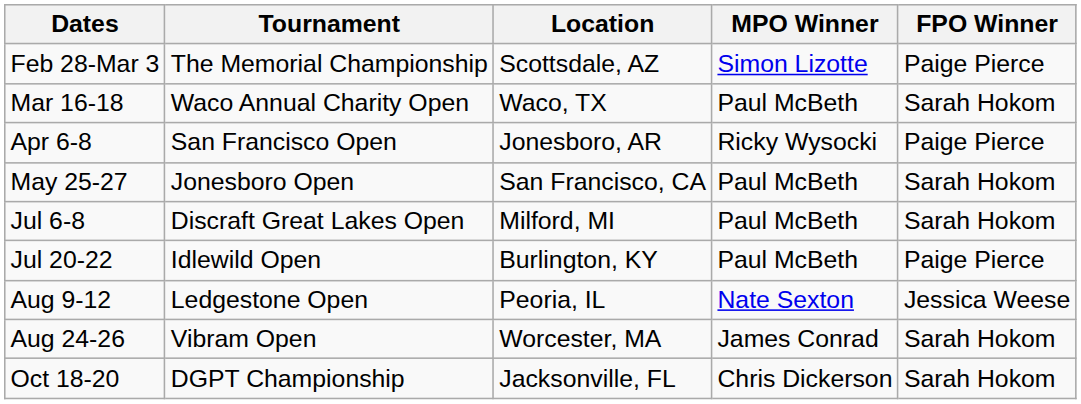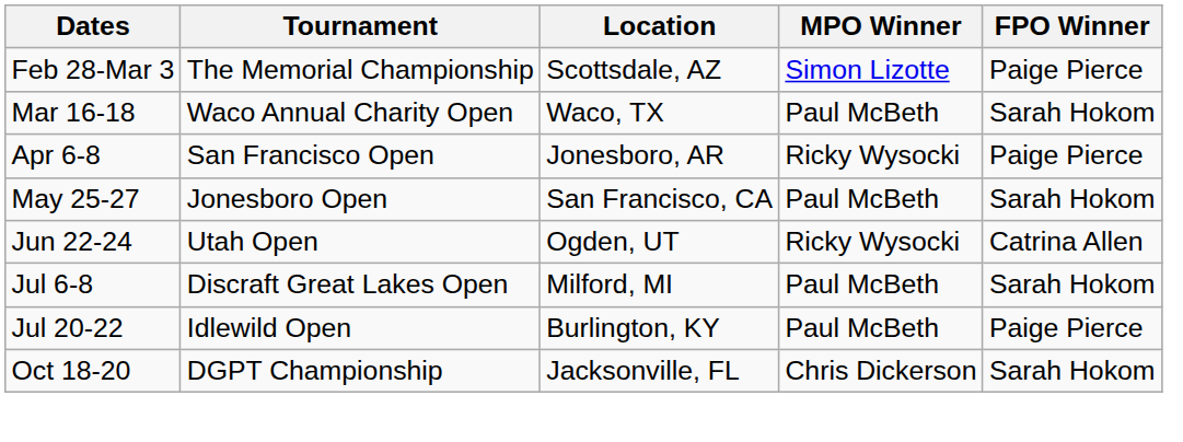+ row: Jun 22-24 | Utah Open | Ogden, UT | Ricky Wysocki | Catrina Allen
- row: Aug 9-12 | Ledgestone Open | Peoria, IL | Nate Sexton | Jessica Weese
- row: Aug 24-26 | Vibram Open | Worcester, MA | James Conrad | Sarah Hokom
